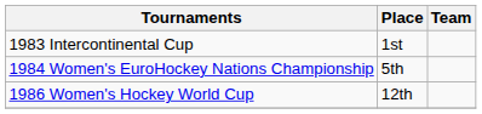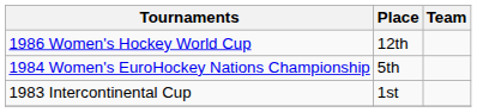rows swapped: 1983 Intercontinental Cup <-> 1986 Women's Hockey World Cup
